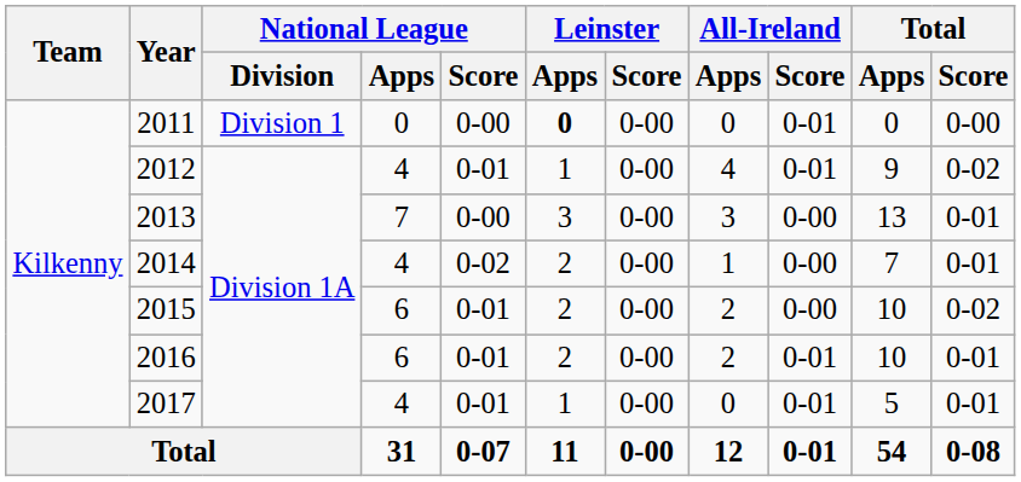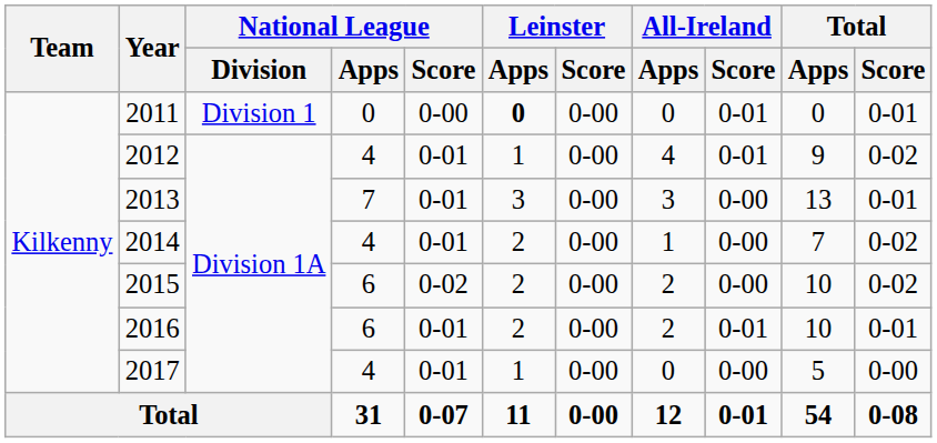2011 | Total / Score: 0-00 -> 0-01
2013 | National League / Score: 0-00 -> 0-01
2014 | National League / Score: 0-02 -> 0-01
2014 | Total / Score: 0-01 -> 0-02
2015 | National League / Score: 0-01 -> 0-02
2017 | All-Ireland / Score: 0-01 -> 0-00
2017 | Total / Score: 0-01 -> 0-00
